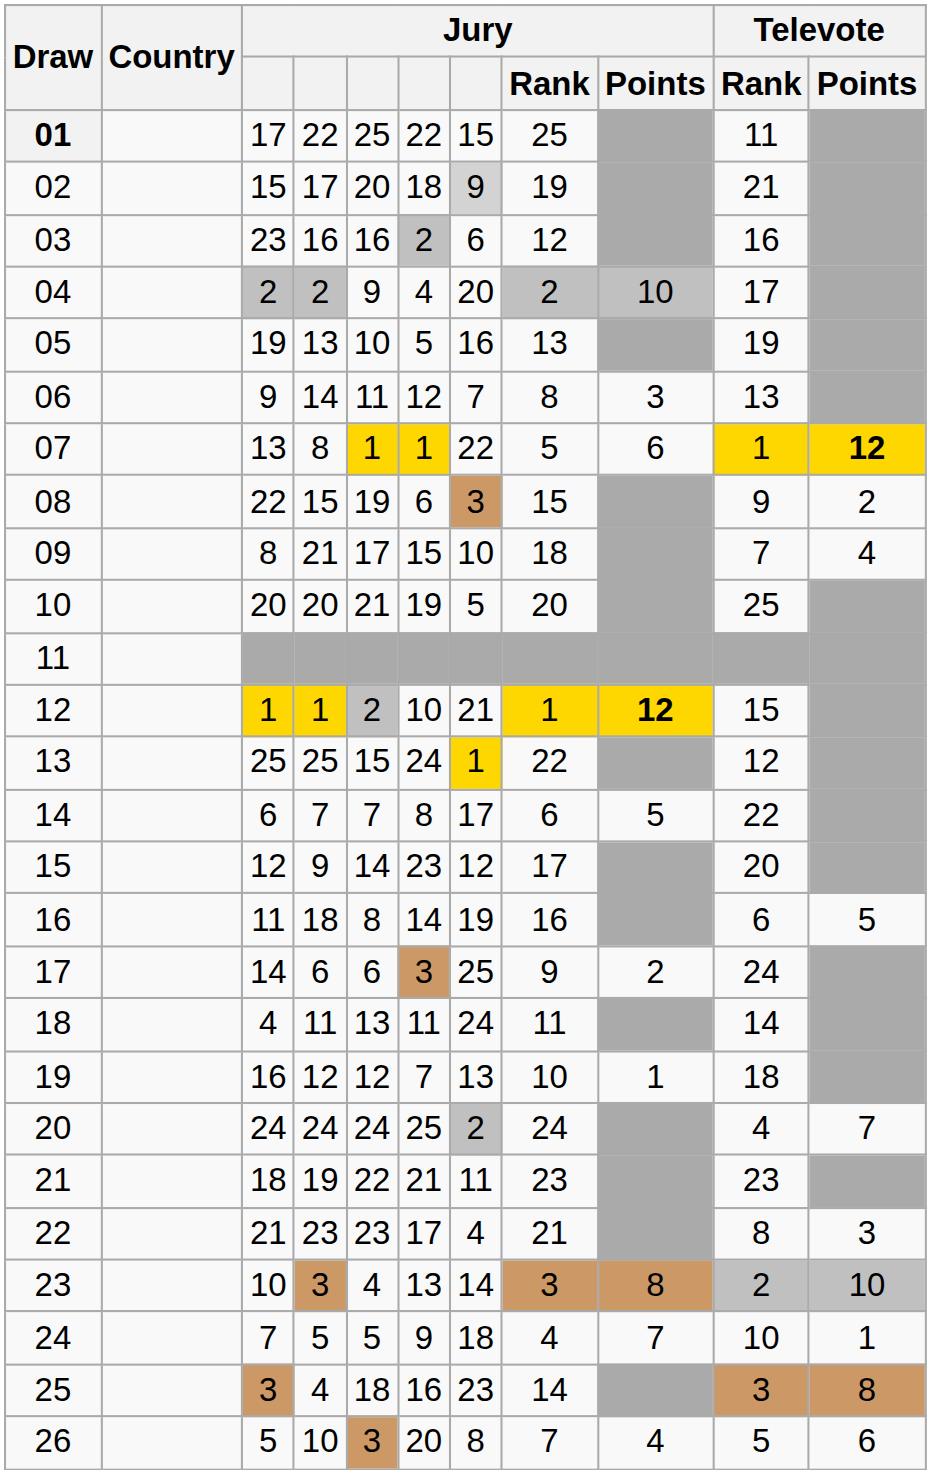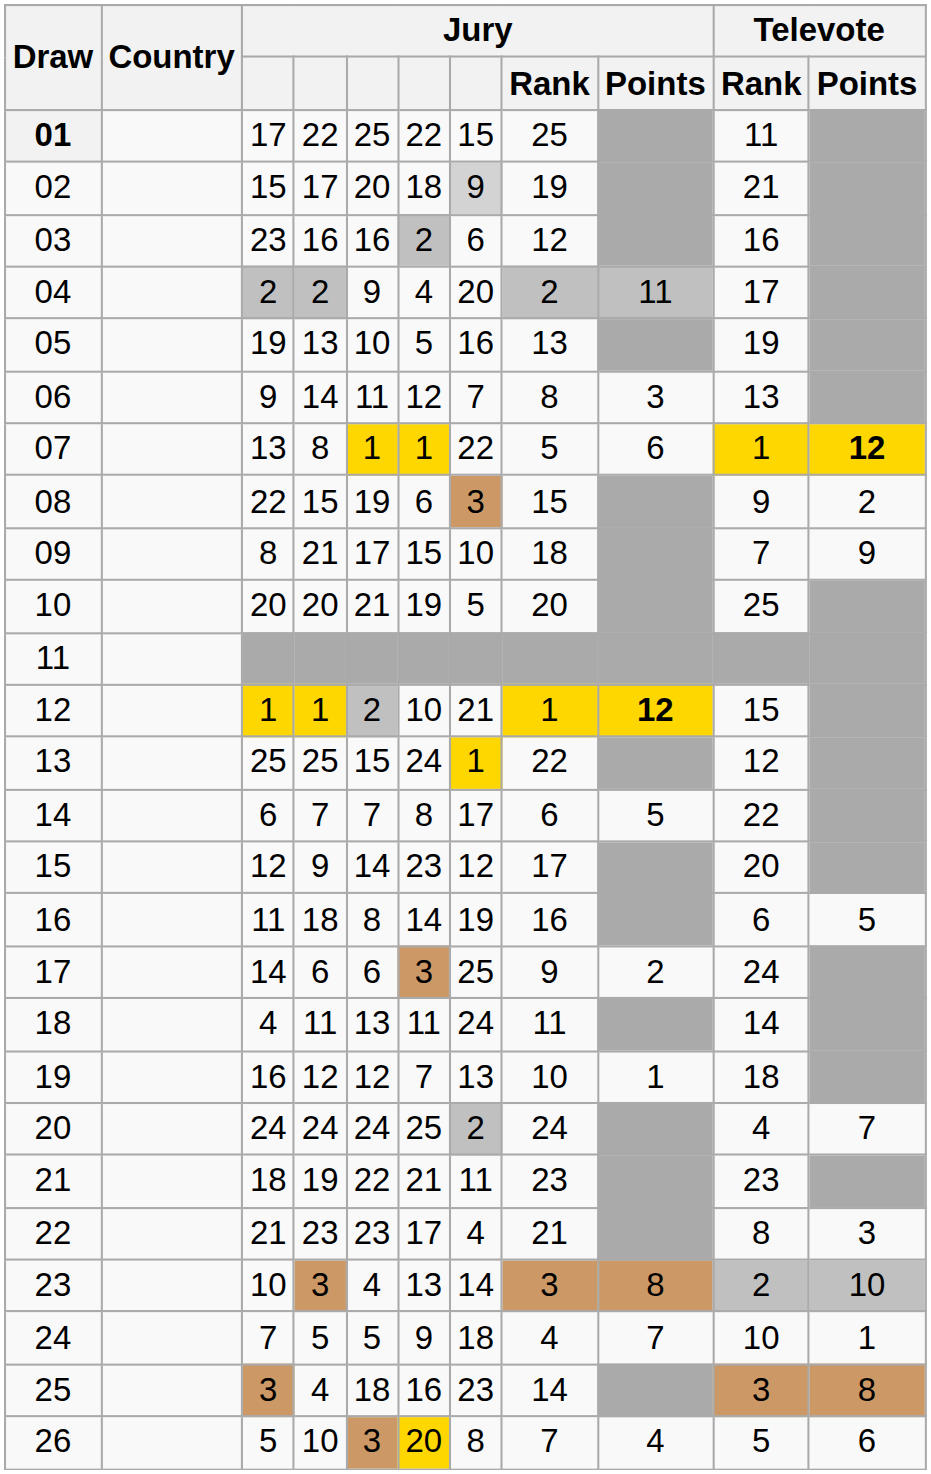04 | Jury / Points: 10 -> 11
09 | Televote / Points: 4 -> 9
26 | column 6: no background -> gold background
